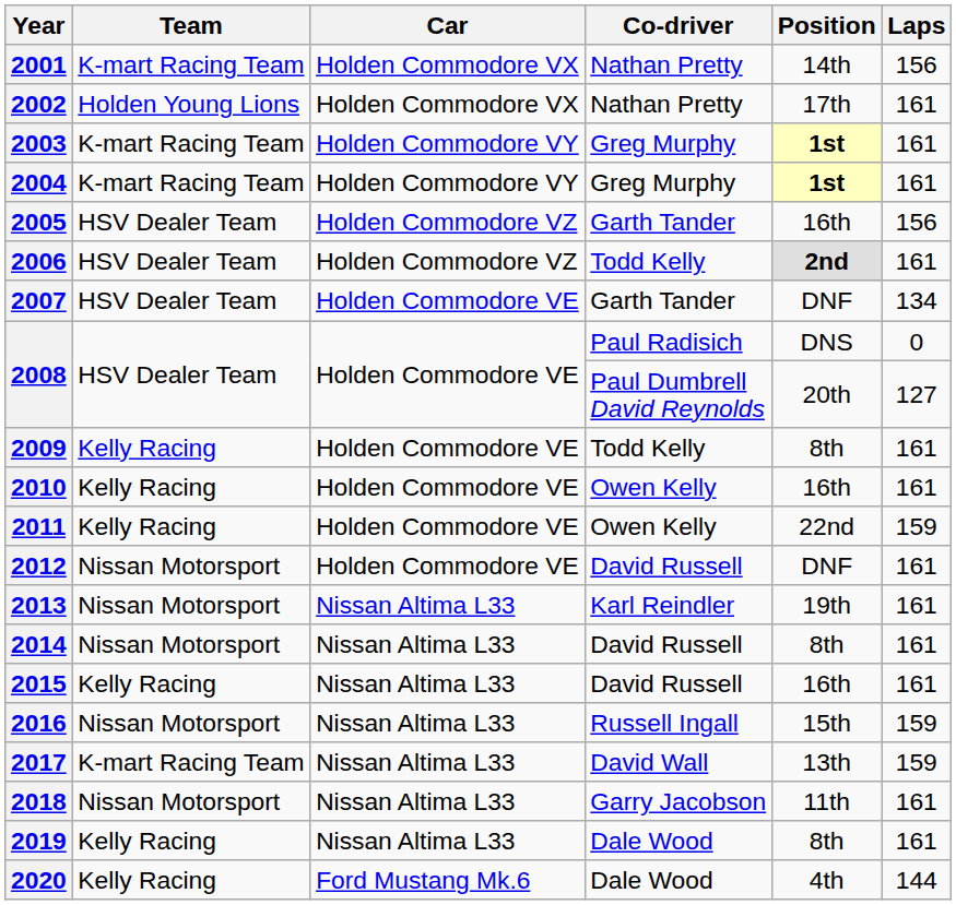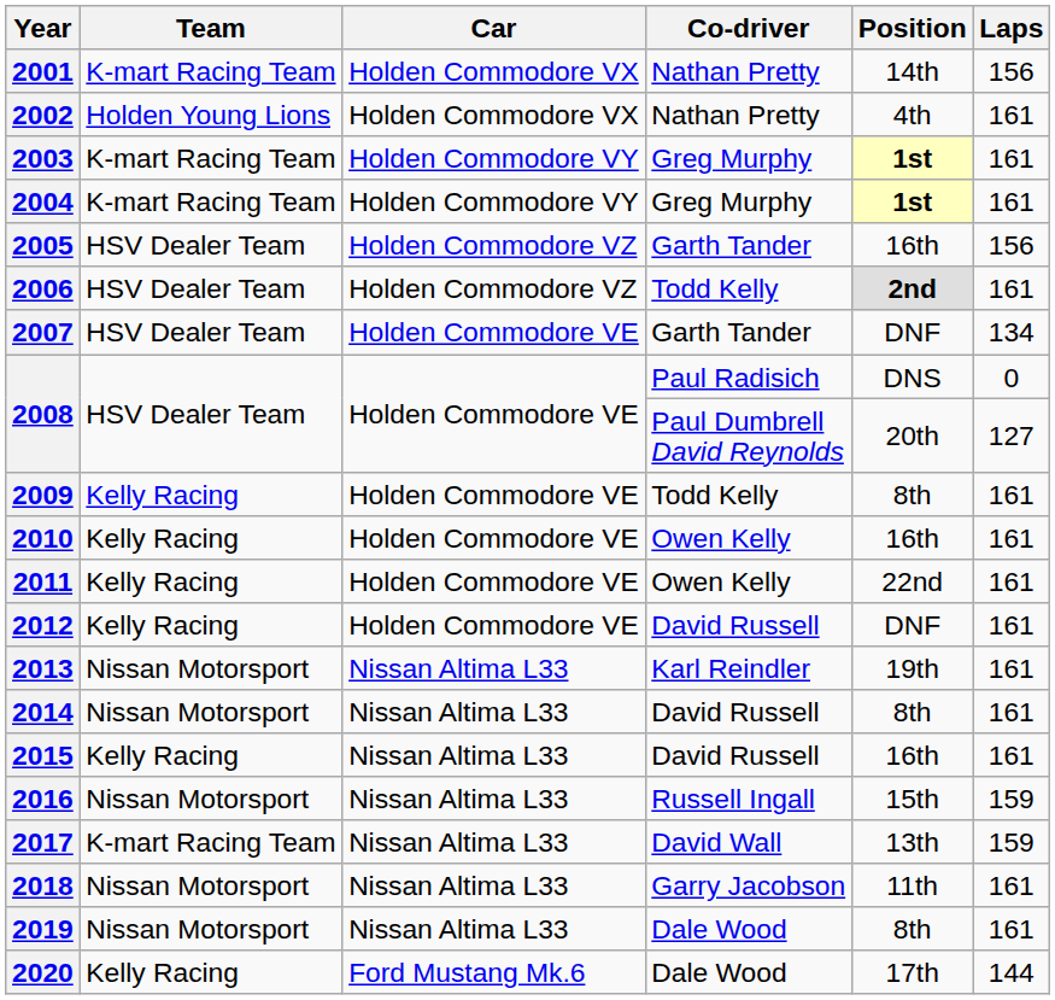2002 | Position: 17th -> 4th
2011 | Laps: 159 -> 161
2012 | Team: Nissan Motorsport -> Kelly Racing
2019 | Team: Kelly Racing -> Nissan Motorsport
2020 | Position: 4th -> 17th
